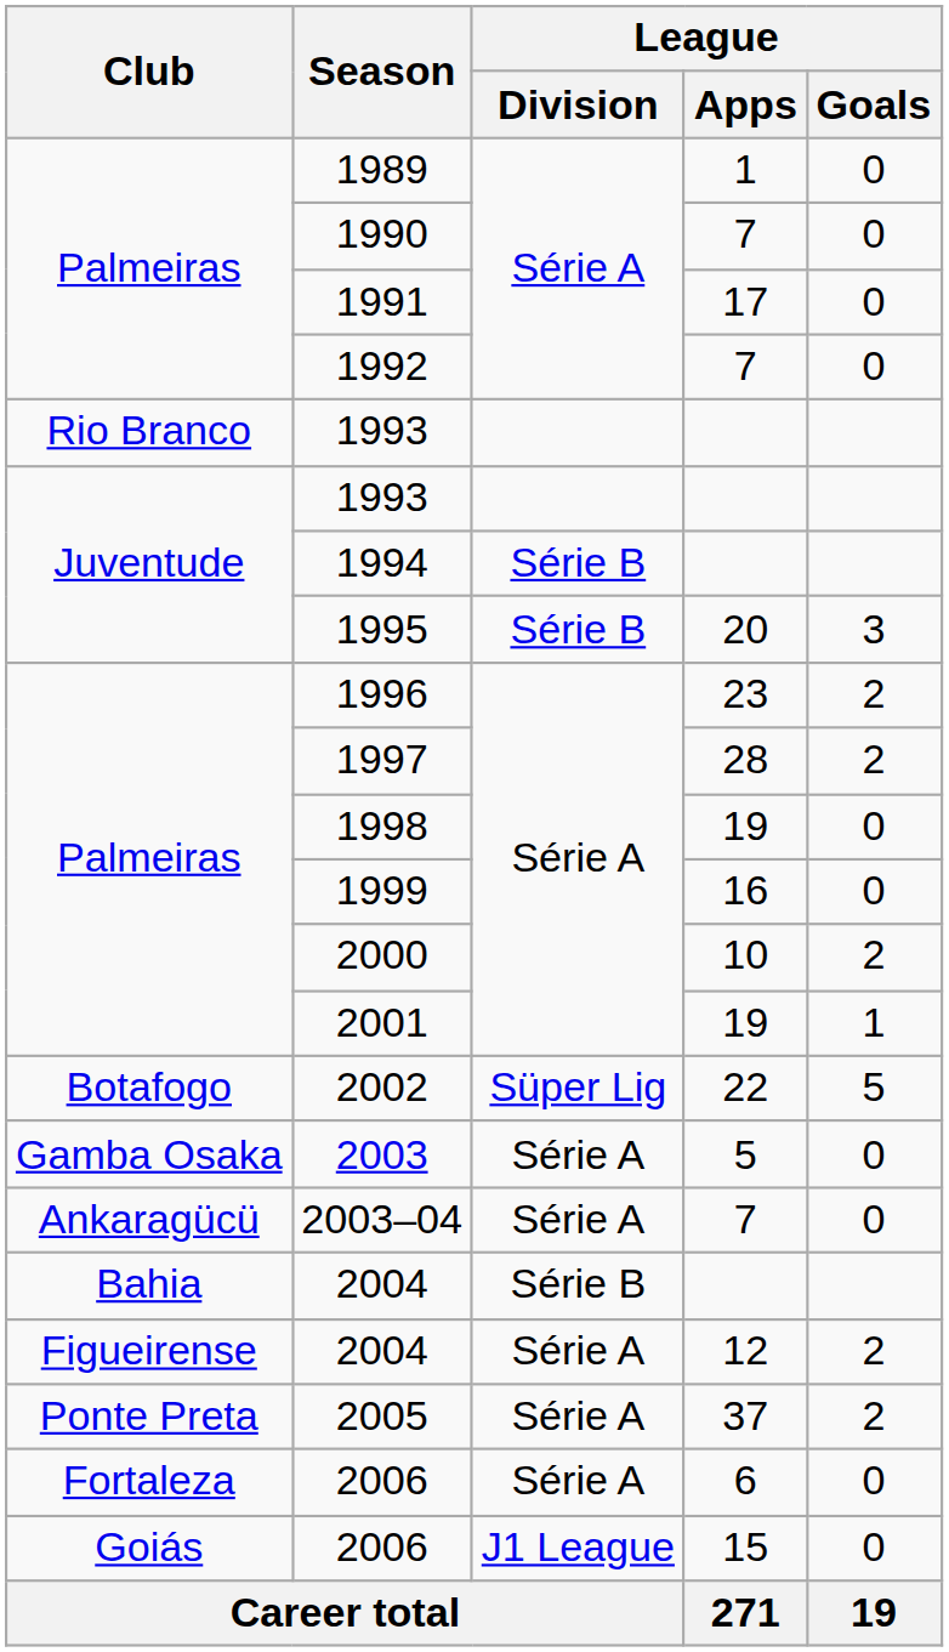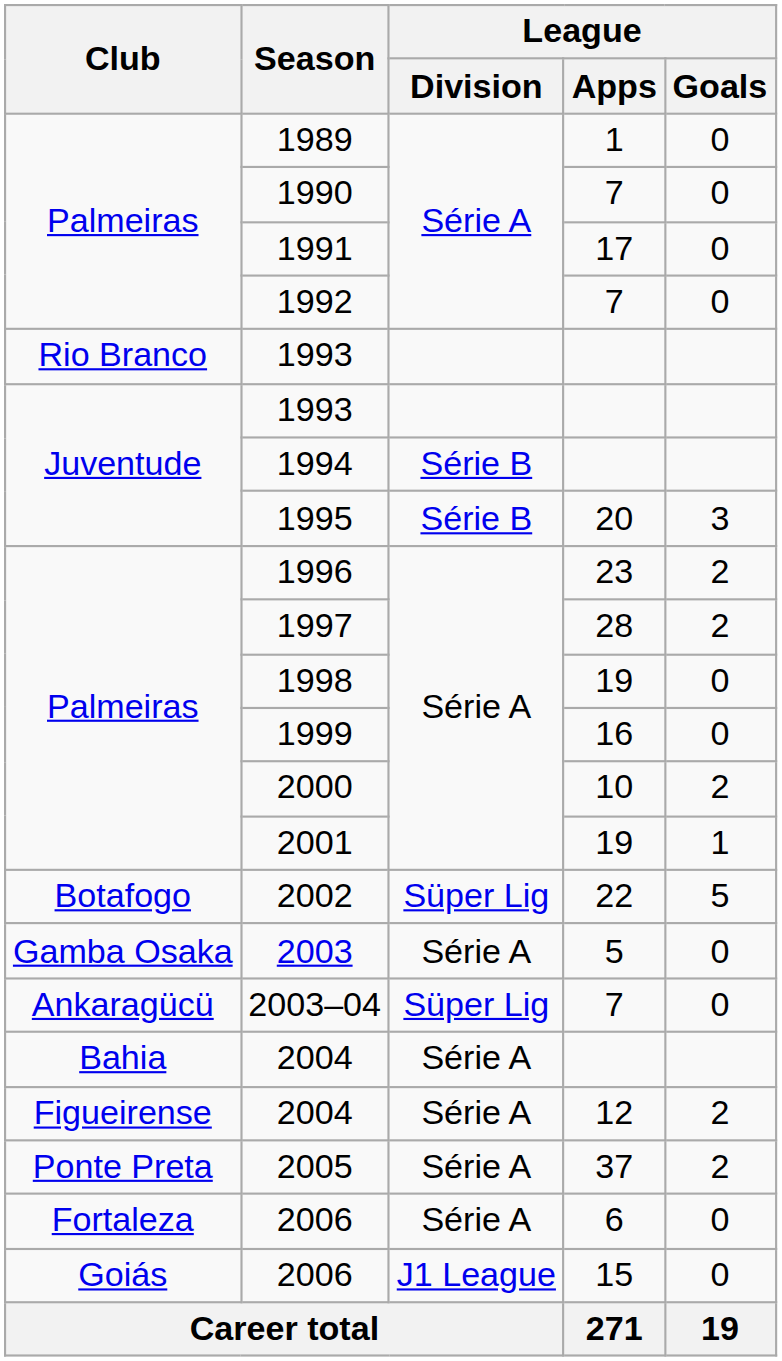2003–04 | League / Division: Série A -> Süper Lig
Bahia / 2004 | League / Division: Série B -> Série A
